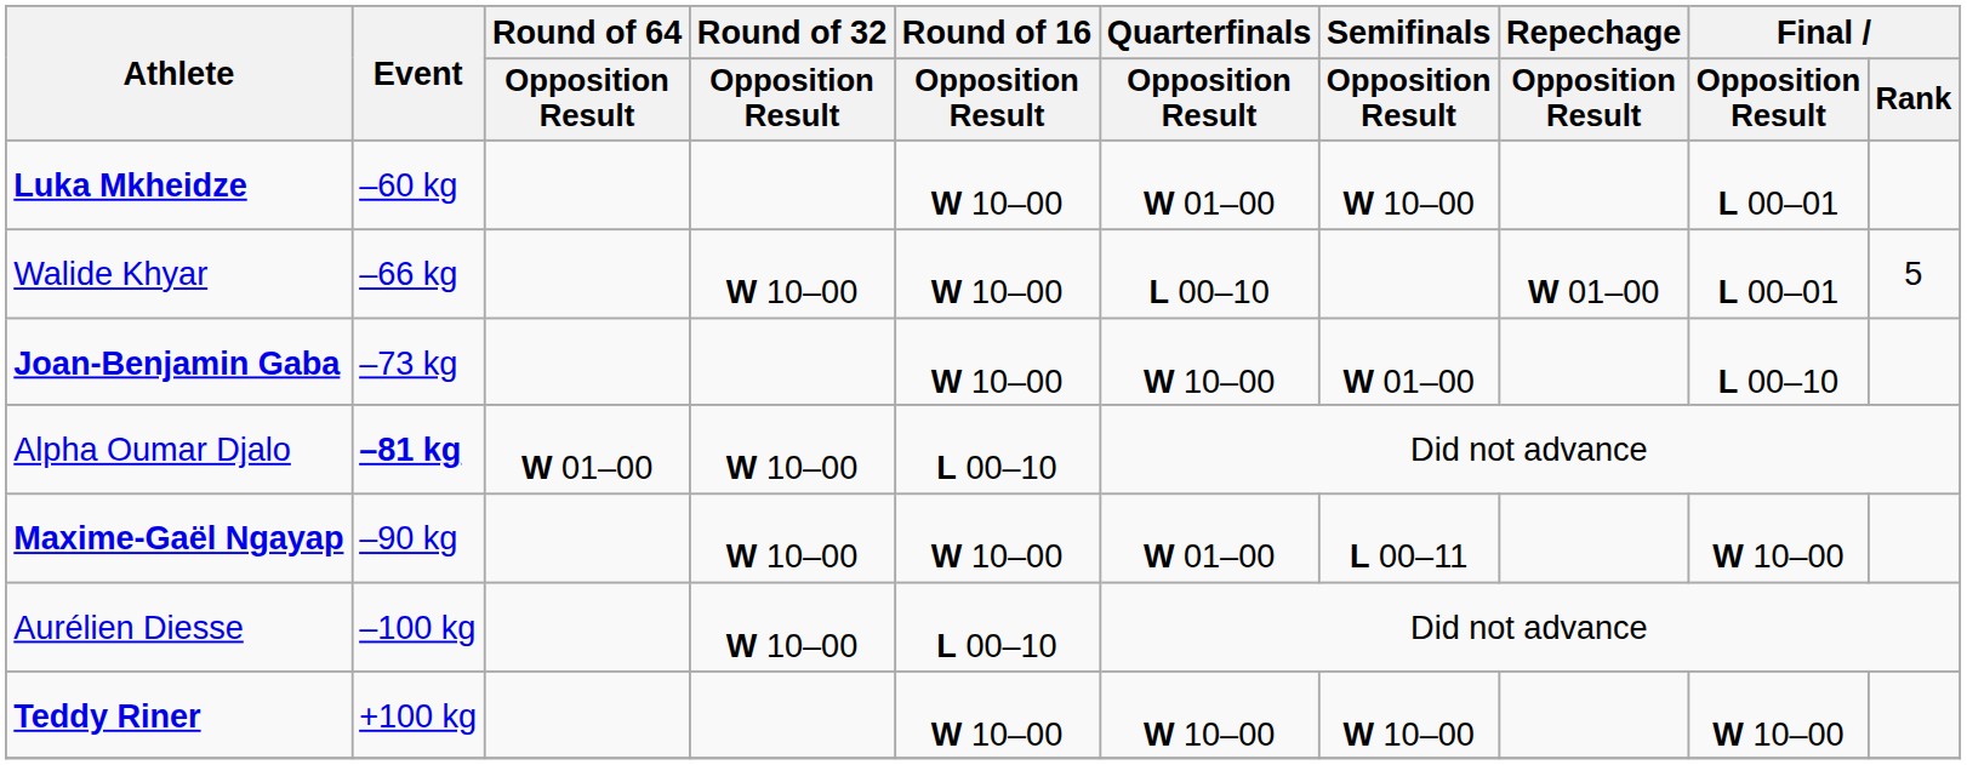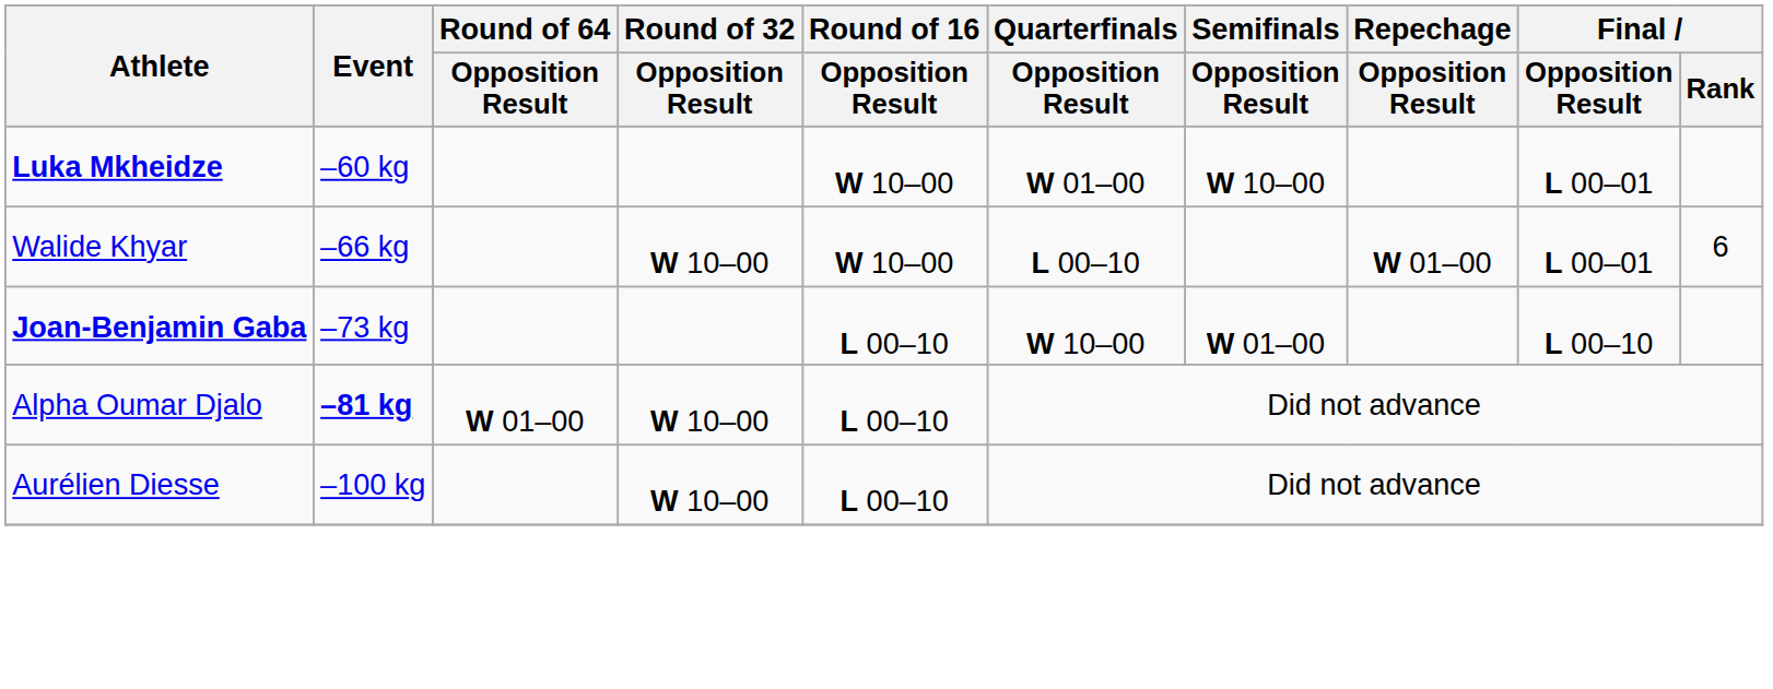Walide Khyar | Final / Rank: 5 -> 6
Joan-Benjamin Gaba | Round of 16 / Opposition Result: W 10–00 -> L 00–10
- row: Maxime-Gaël Ngayap | –90 kg | W 10–00 | W 10–00 | W 01–00 | L 00–11 | W 10–00
- row: Teddy Riner | +100 kg | W 10–00 | W 10–00 | W 10–00 | W 10–00
